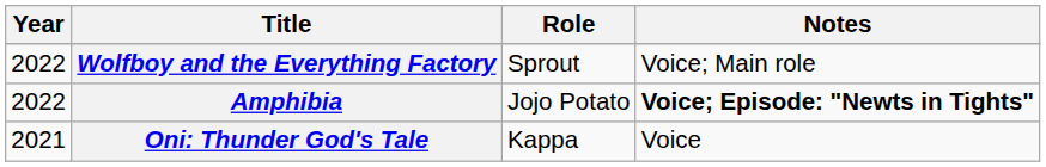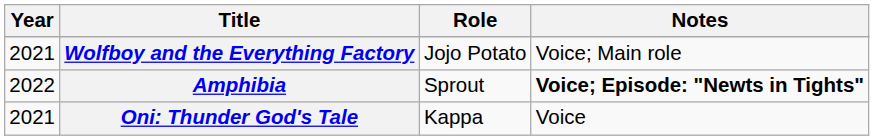Wolfboy and the Everything Factory | Year: 2022 -> 2021
Wolfboy and the Everything Factory | Role: Sprout -> Jojo Potato
Amphibia | Role: Jojo Potato -> Sprout
